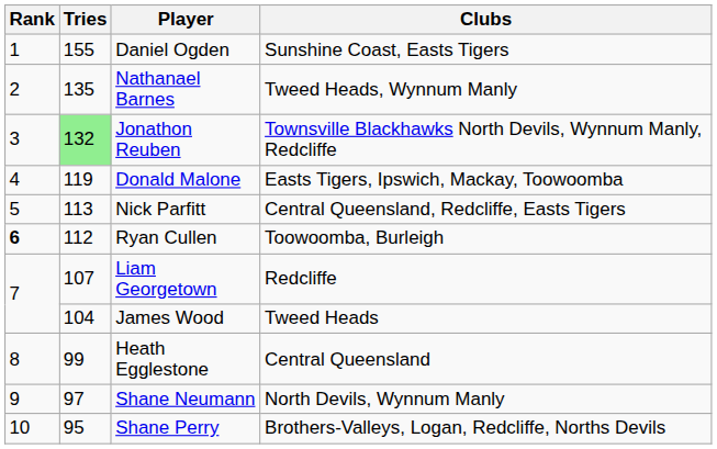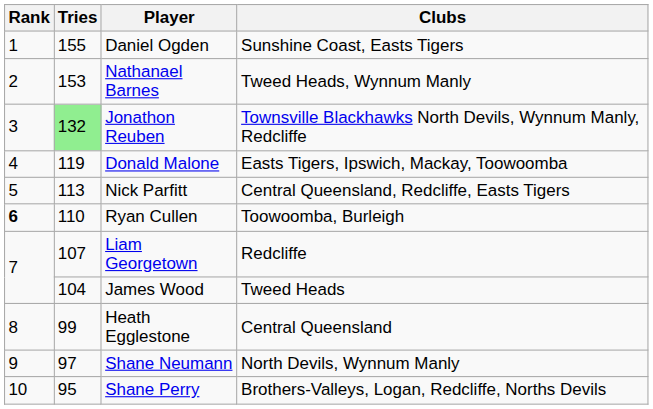Nathanael Barnes | Tries: 135 -> 153
Ryan Cullen | Tries: 112 -> 110
